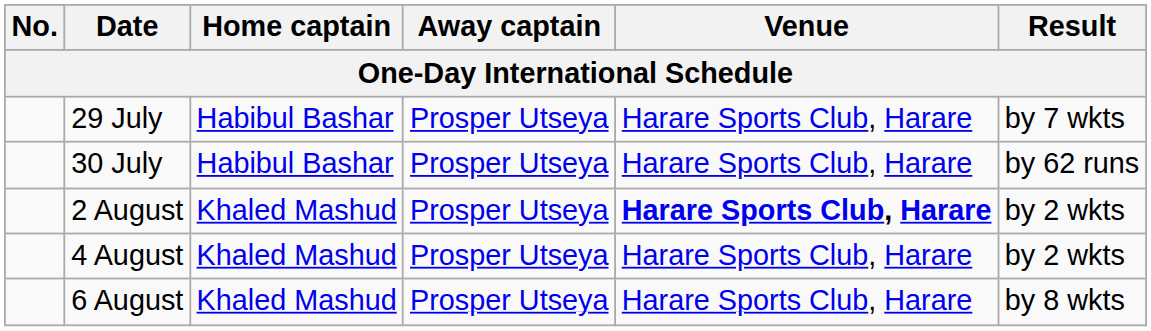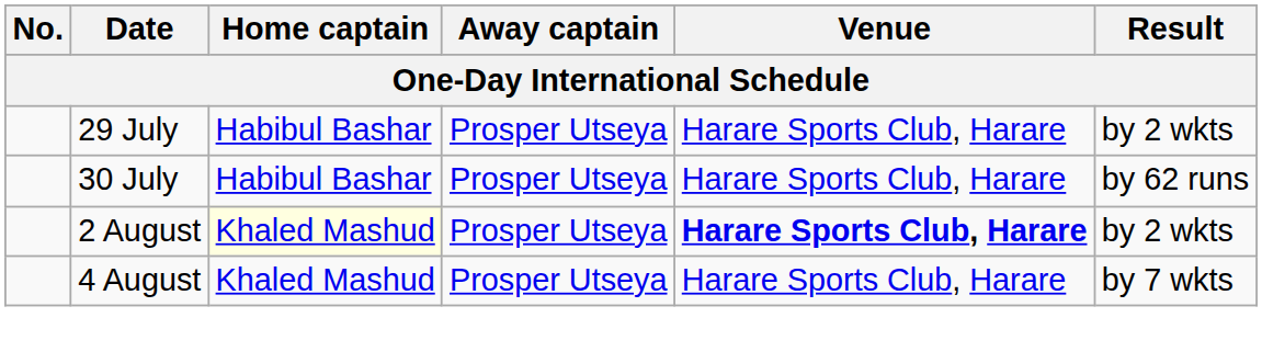29 July | Result: by 7 wkts -> by 2 wkts
2 August | Home captain: no background -> lightyellow background
4 August | Result: by 2 wkts -> by 7 wkts
- row: 6 August | Khaled Mashud | Prosper Utseya | Harare Sports Club, Harare | by 8 wkts
